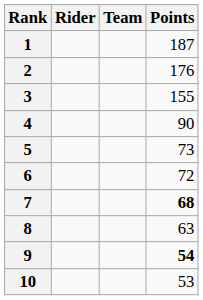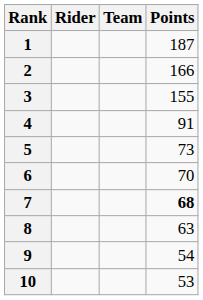2 | Points: 176 -> 166
4 | Points: 90 -> 91
6 | Points: 72 -> 70
9 | Points: bold -> normal
